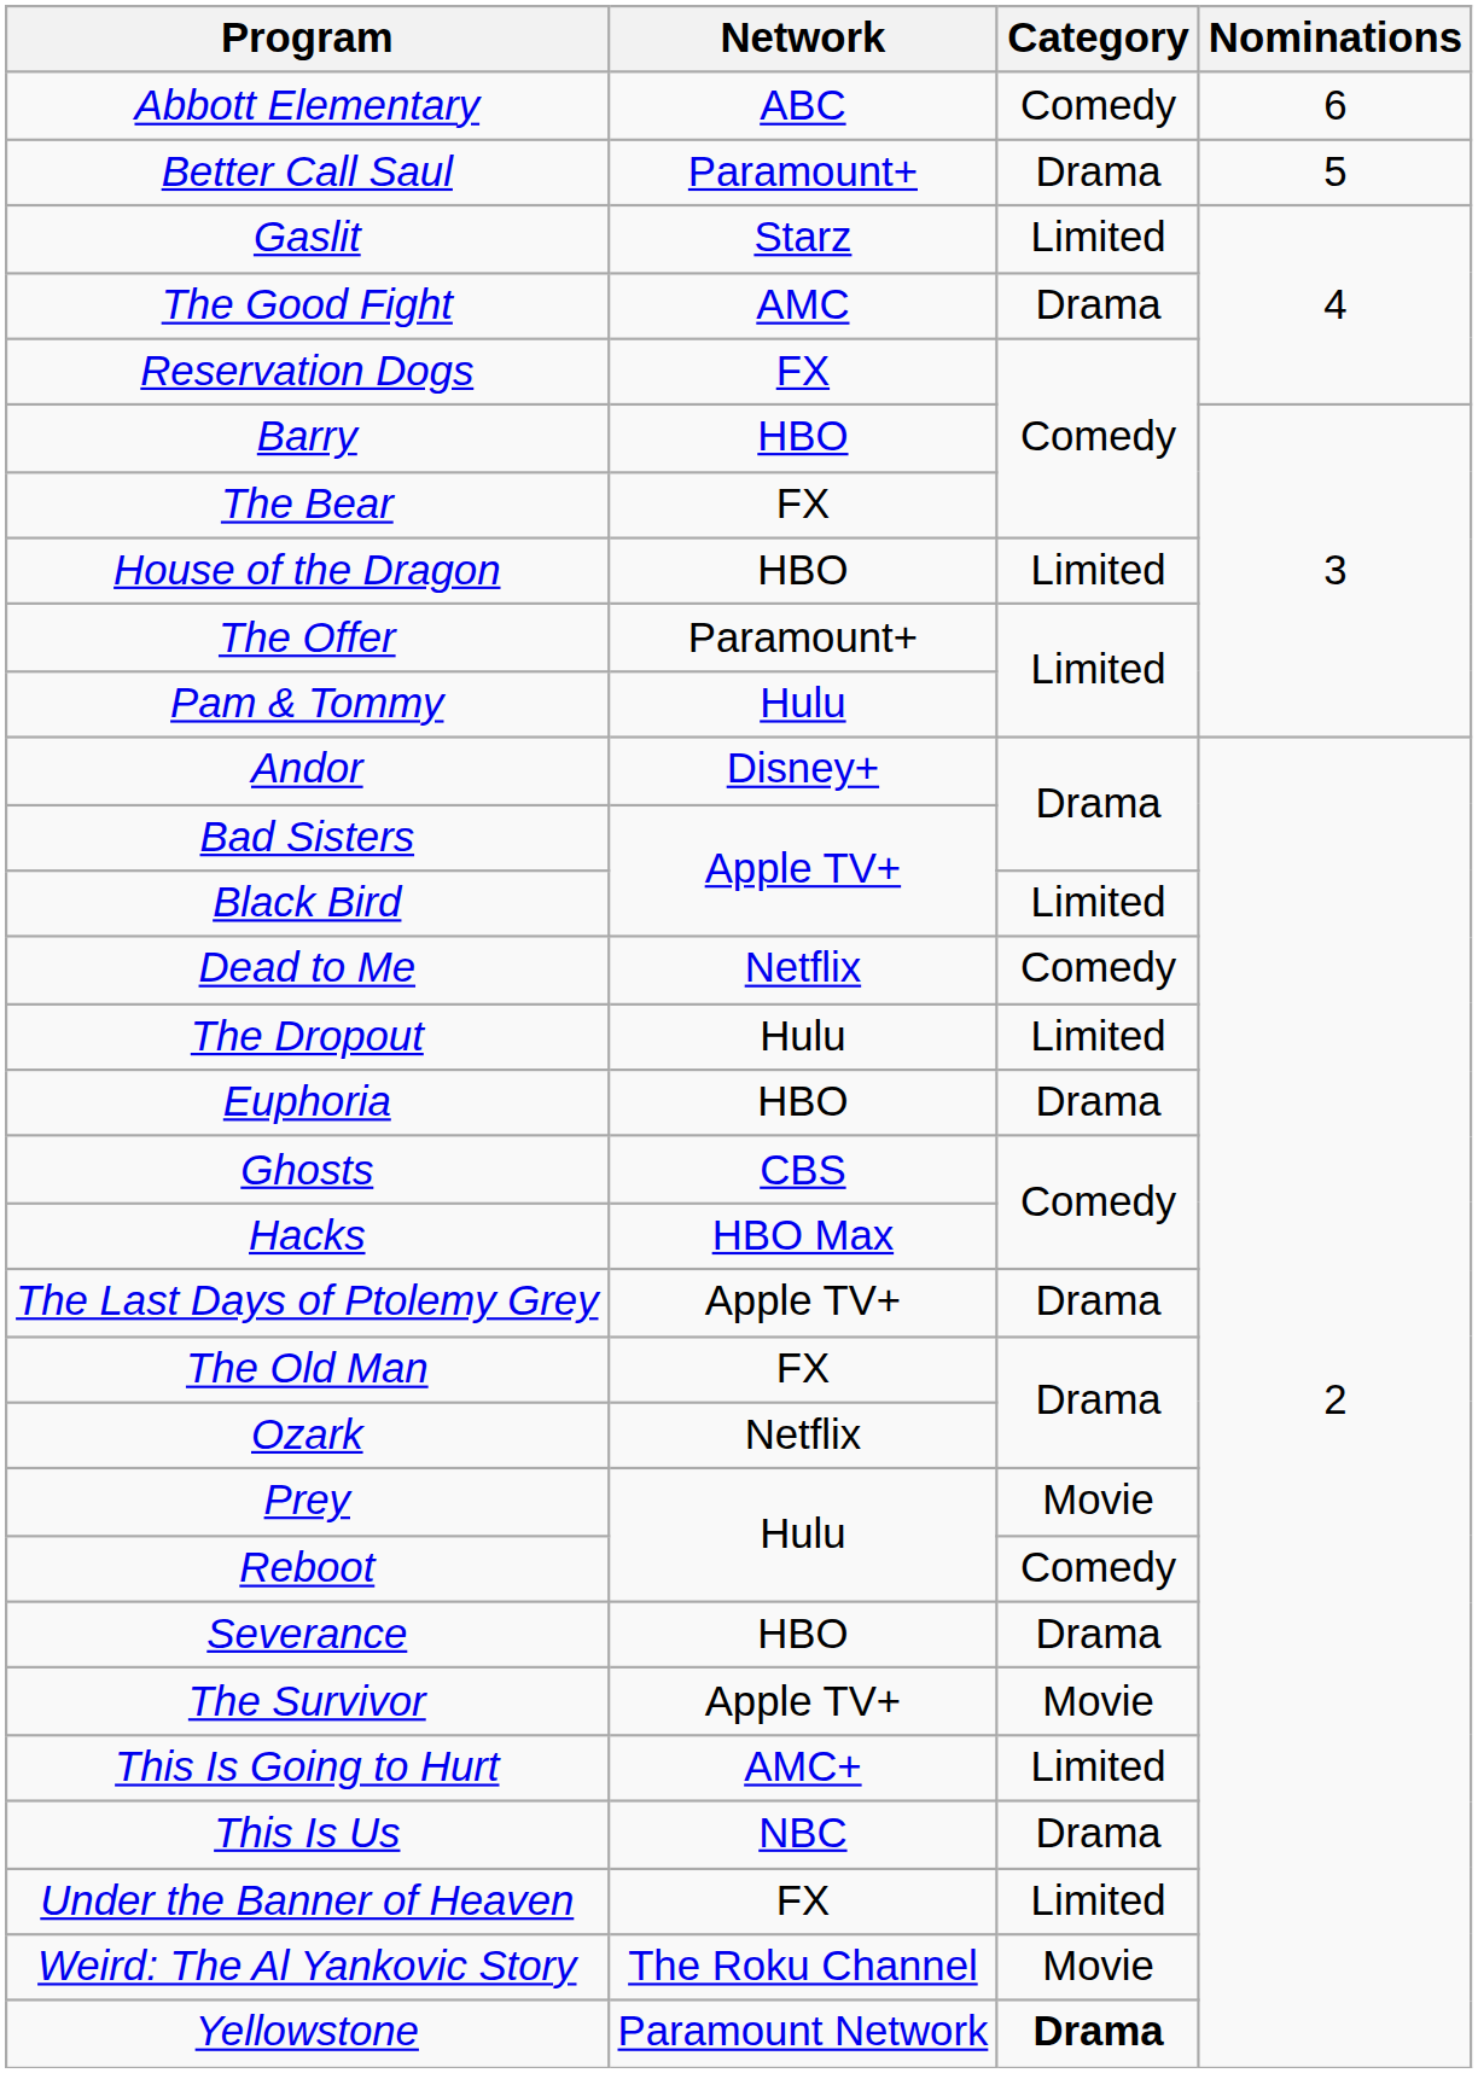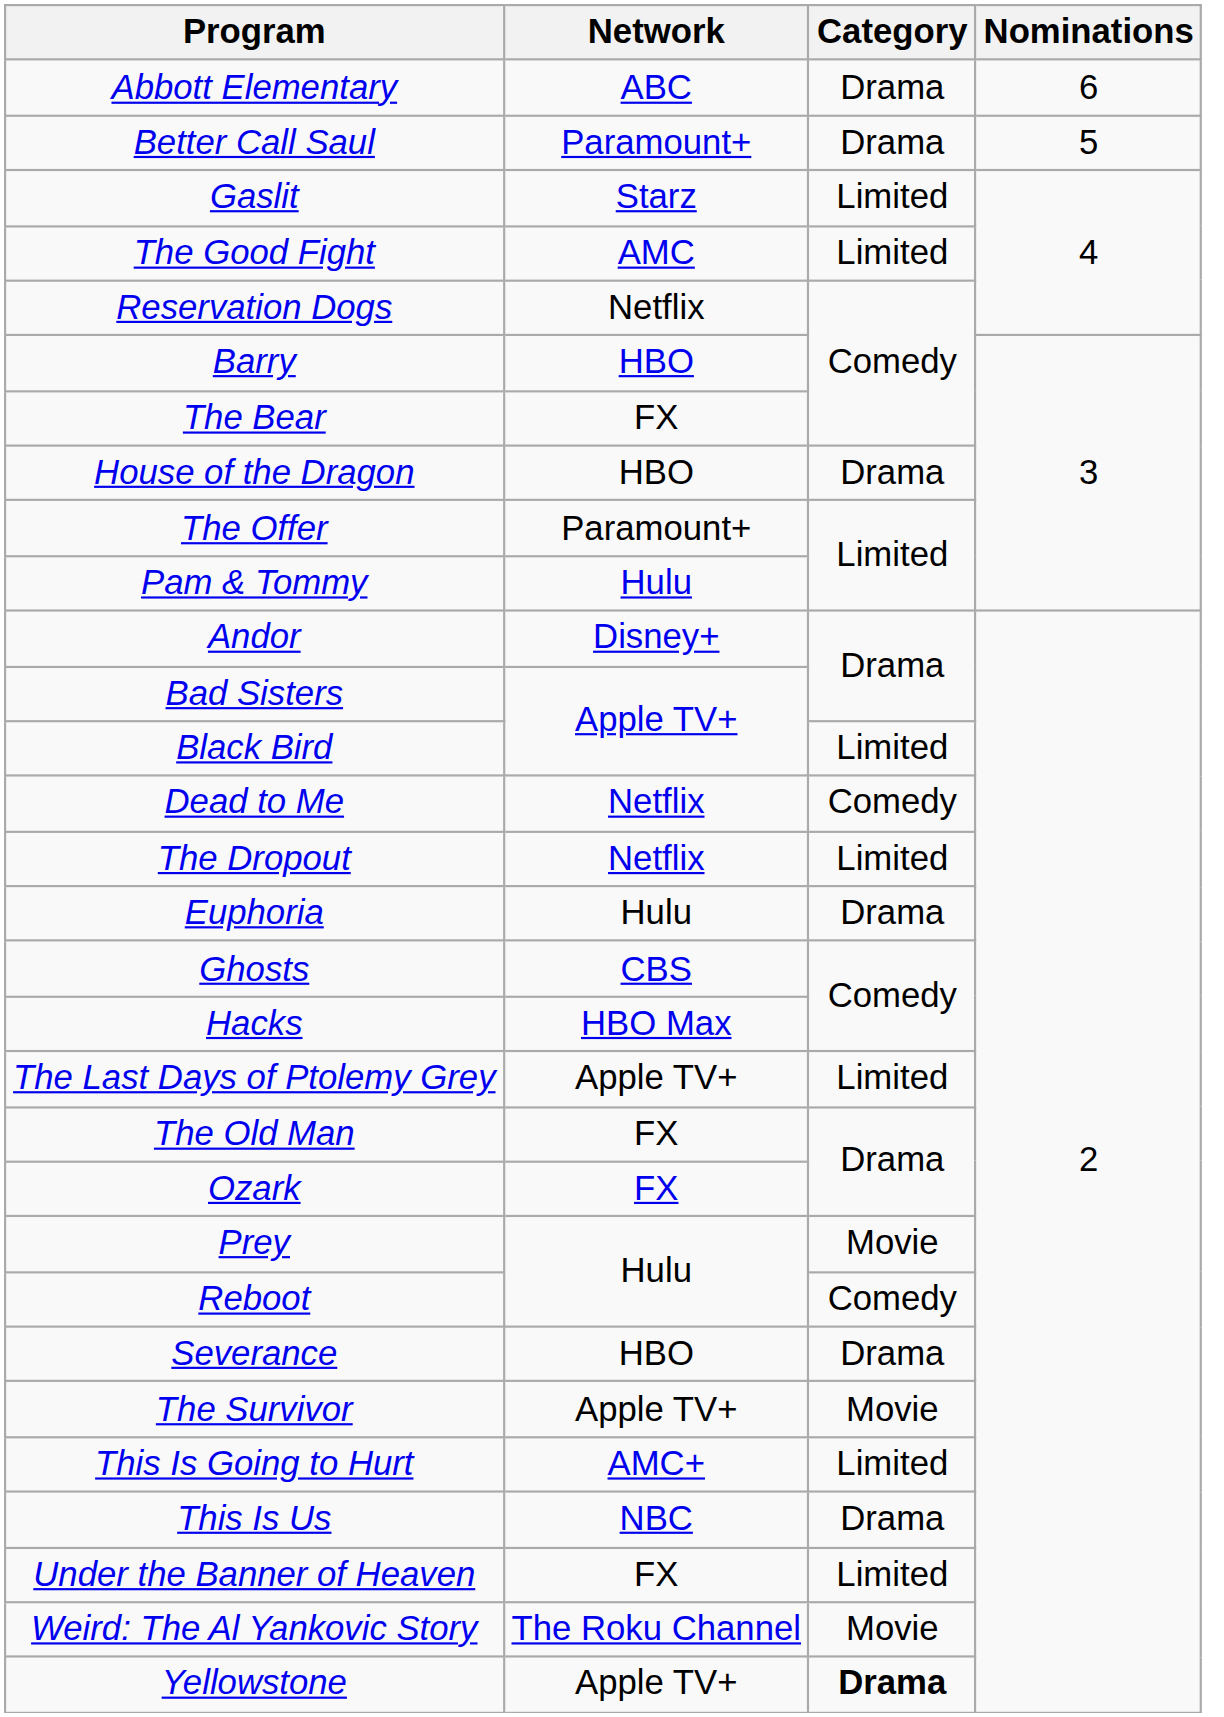Abbott Elementary | Category: Comedy -> Drama
The Good Fight | Category: Drama -> Limited
Reservation Dogs | Network: FX -> Netflix
House of the Dragon | Category: Limited -> Drama
The Dropout | Network: Hulu -> Netflix
Euphoria | Network: HBO -> Hulu
The Last Days of Ptolemy Grey | Category: Drama -> Limited
Ozark | Network: Netflix -> FX
Yellowstone | Network: Paramount Network -> Apple TV+
